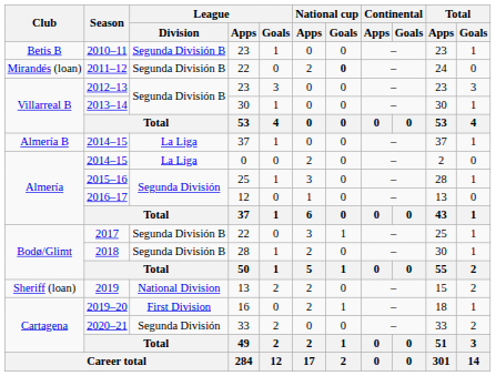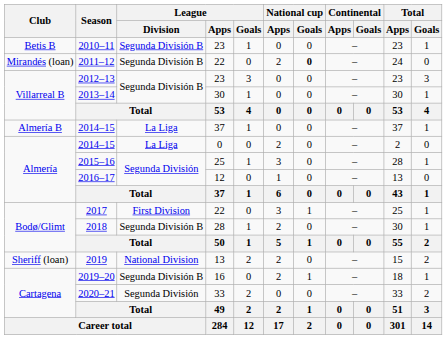2017 | League / Division: Segunda División B -> First Division
2019–20 | League / Division: First Division -> Segunda División B
